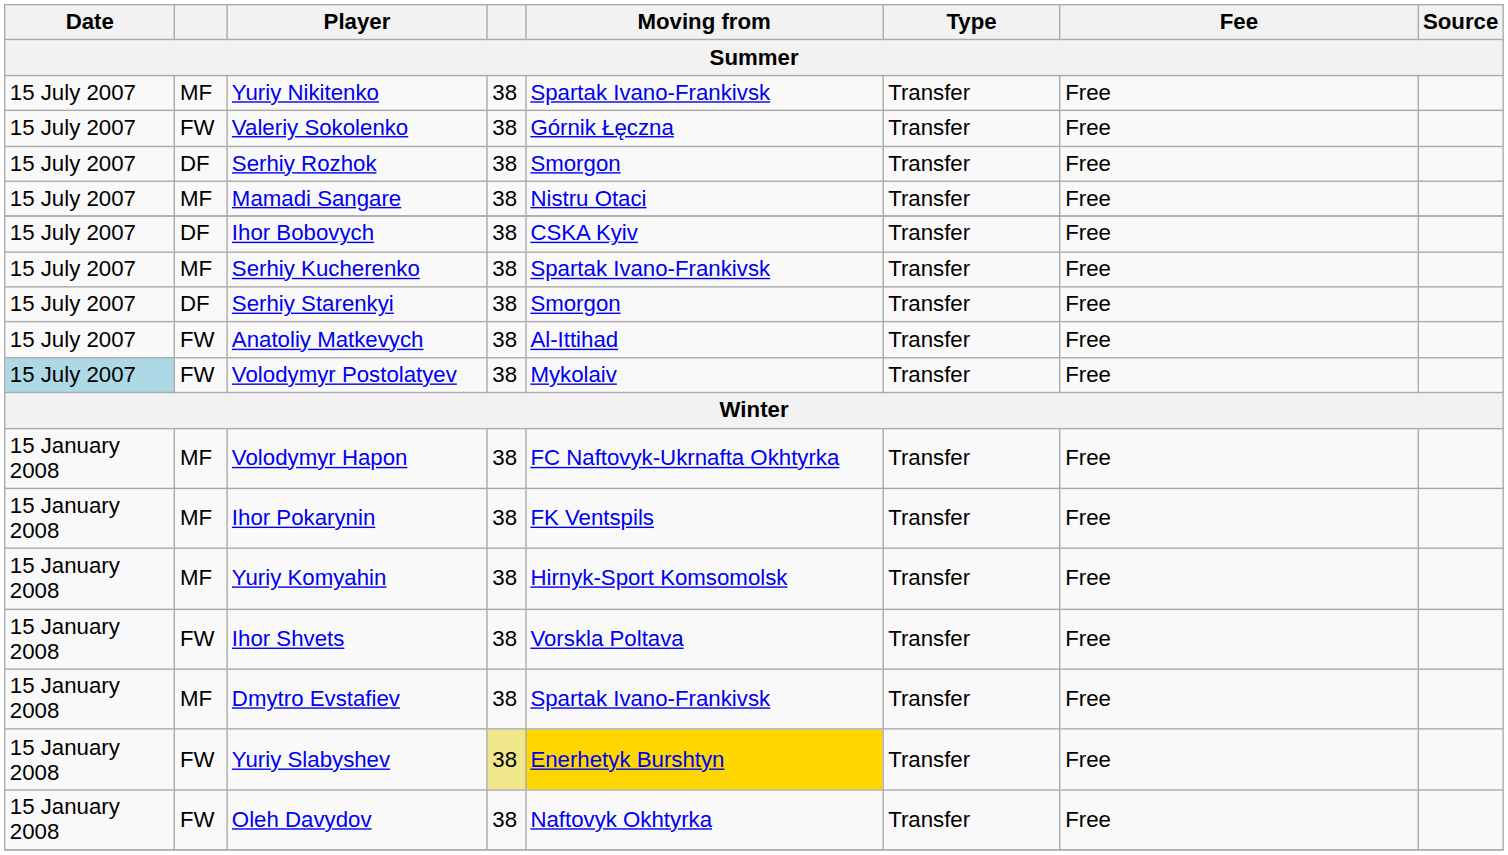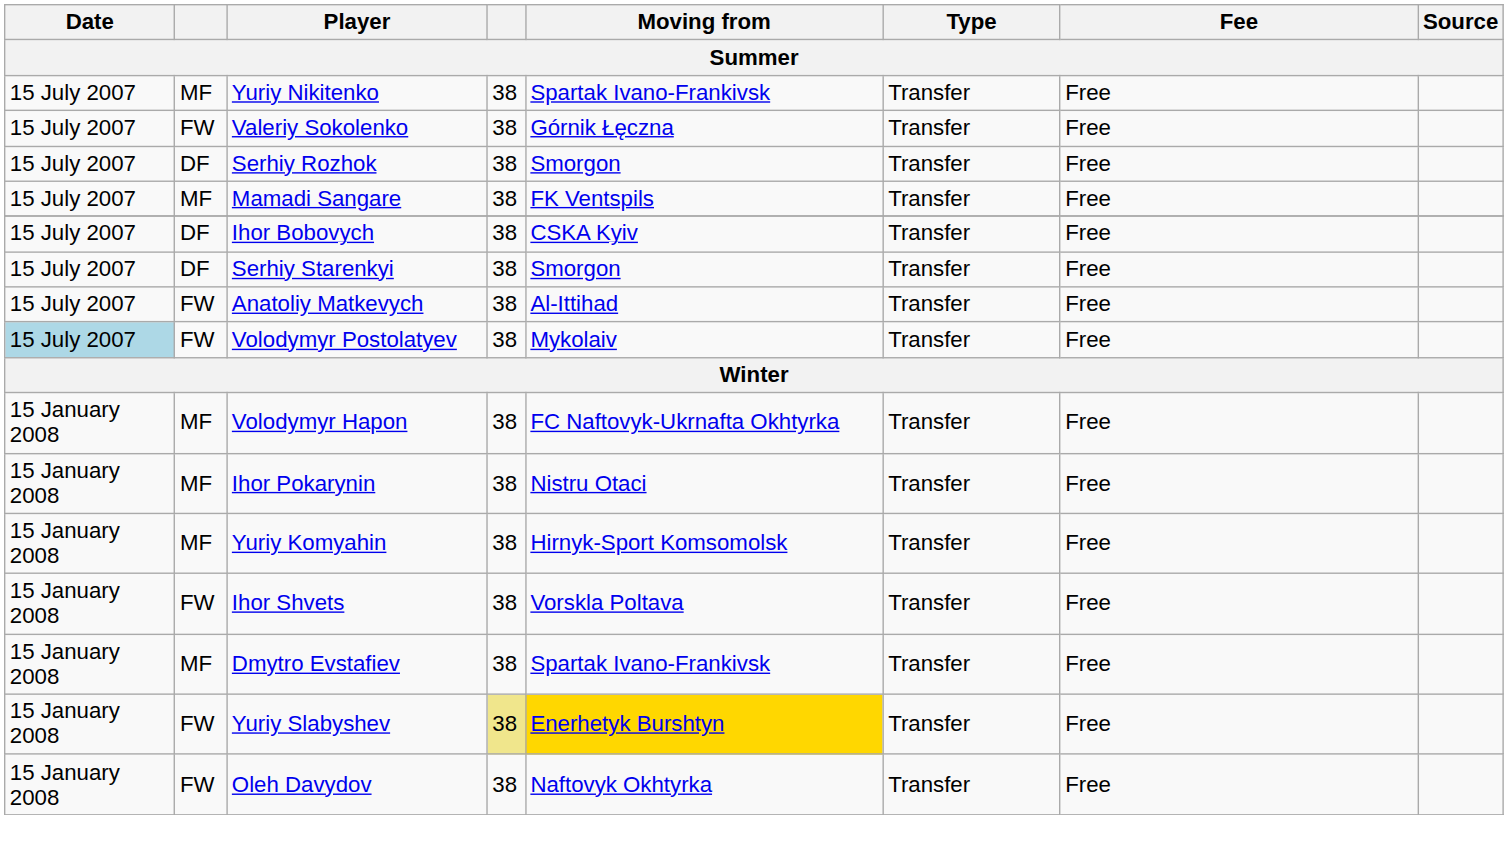Mamadi Sangare | Moving from: Nistru Otaci -> FK Ventspils
- row: 15 July 2007 | MF | Serhiy Kucherenko | 38 | Spartak Ivano-Frankivsk | Transfer | Free
Ihor Pokarynin | Moving from: FK Ventspils -> Nistru Otaci
